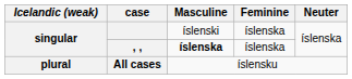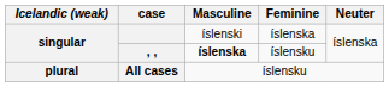, , | Feminine: íslenska -> íslensku
